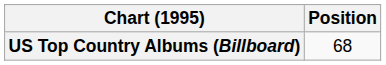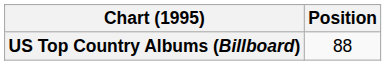US Top Country Albums (Billboard) | Position: 68 -> 88
